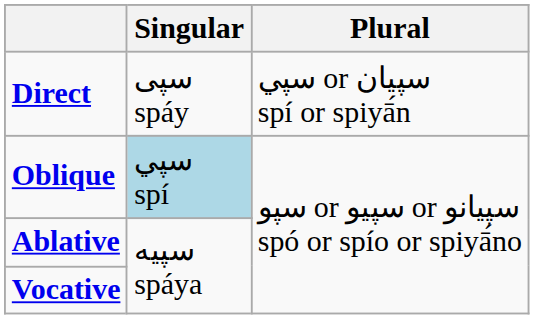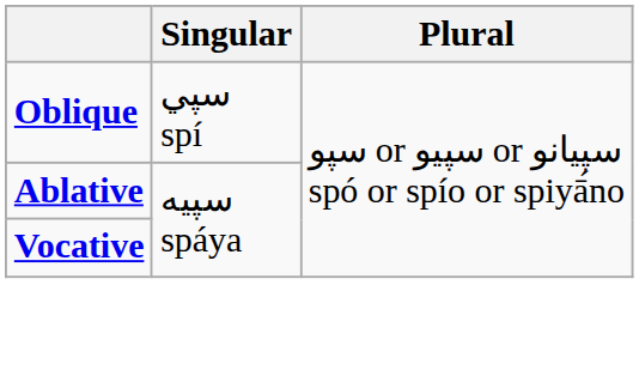- row: Direct | سپی spáy | سپي or سپیان spí or spiyā́n
Oblique | Singular: lightblue background -> no background
